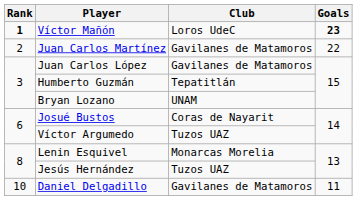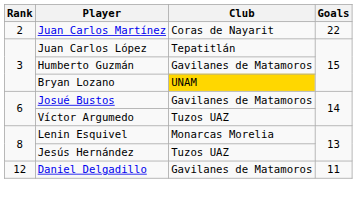- row: 1 | Víctor Mañón | Loros UdeC | 23
Juan Carlos Martínez | Club: Gavilanes de Matamoros -> Coras de Nayarit
Juan Carlos López | Club: Gavilanes de Matamoros -> Tepatitlán
Humberto Guzmán | Club: Tepatitlán -> Gavilanes de Matamoros
Bryan Lozano | Club: no background -> gold background
Josué Bustos | Club: Coras de Nayarit -> Gavilanes de Matamoros
Daniel Delgadillo | Rank: 10 -> 12
